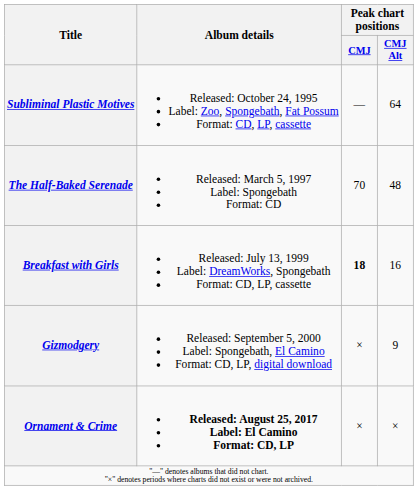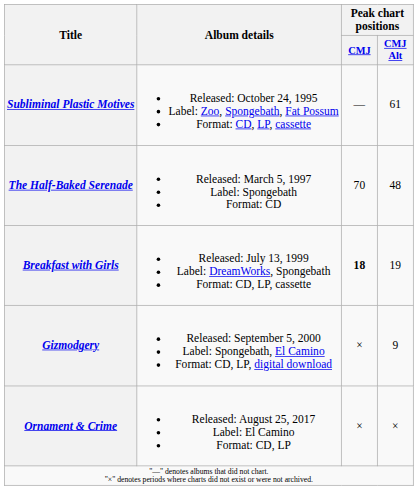Subliminal Plastic Motives | Peak chart positions / CMJ Alt: 64 -> 61
Breakfast with Girls | Peak chart positions / CMJ Alt: 16 -> 19
Ornament & Crime | Album details: bold -> normal
